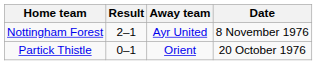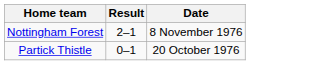- column: Away team | Ayr United | Orient
